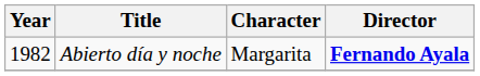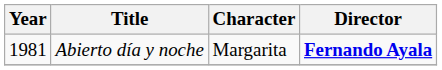Abierto día y noche | Year: 1982 -> 1981
